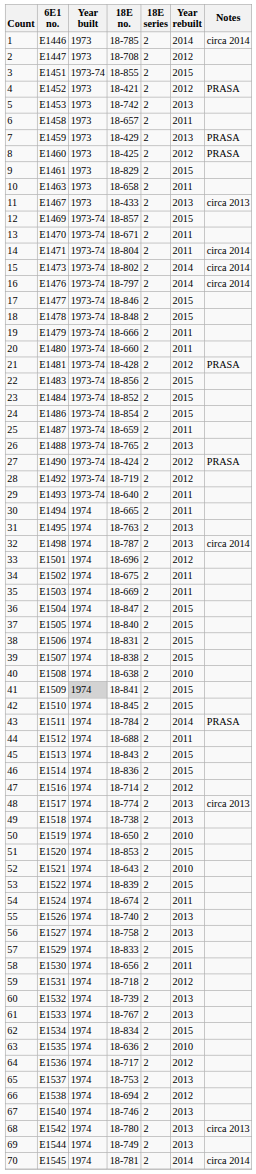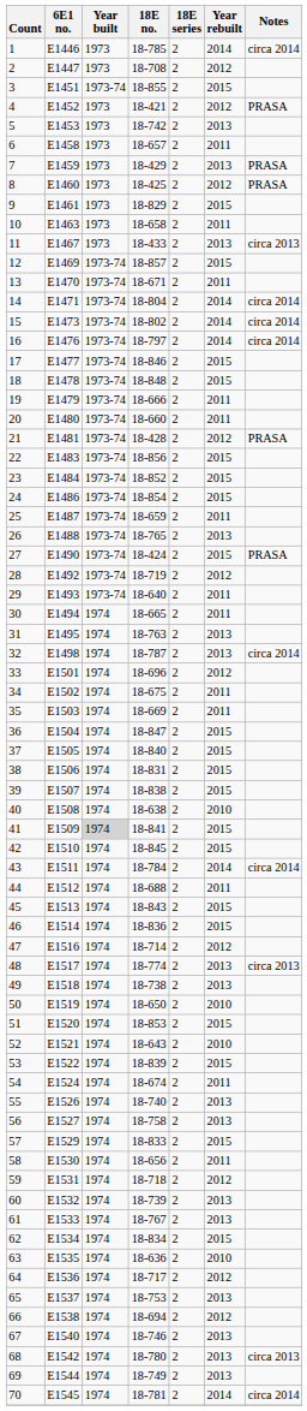14 | Year rebuilt: 2011 -> 2014
27 | Year rebuilt: 2012 -> 2015
43 | Notes: PRASA -> circa 2014
